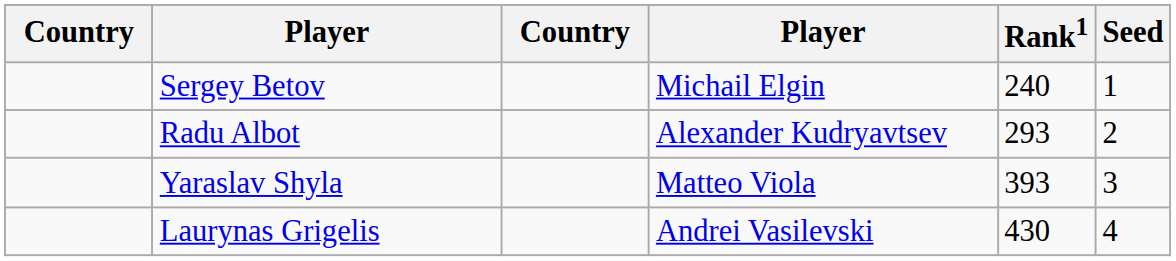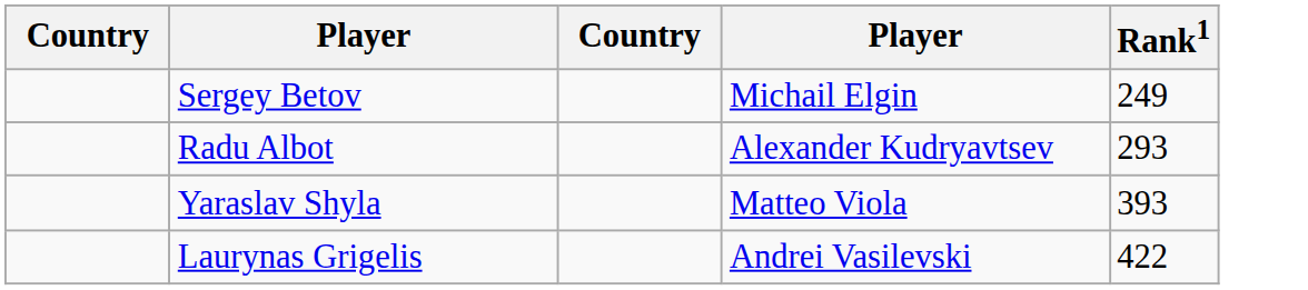- column: Seed | 1 | 2 | 3 | 4
Sergey Betov | Rank1: 240 -> 249
Laurynas Grigelis | Rank1: 430 -> 422
